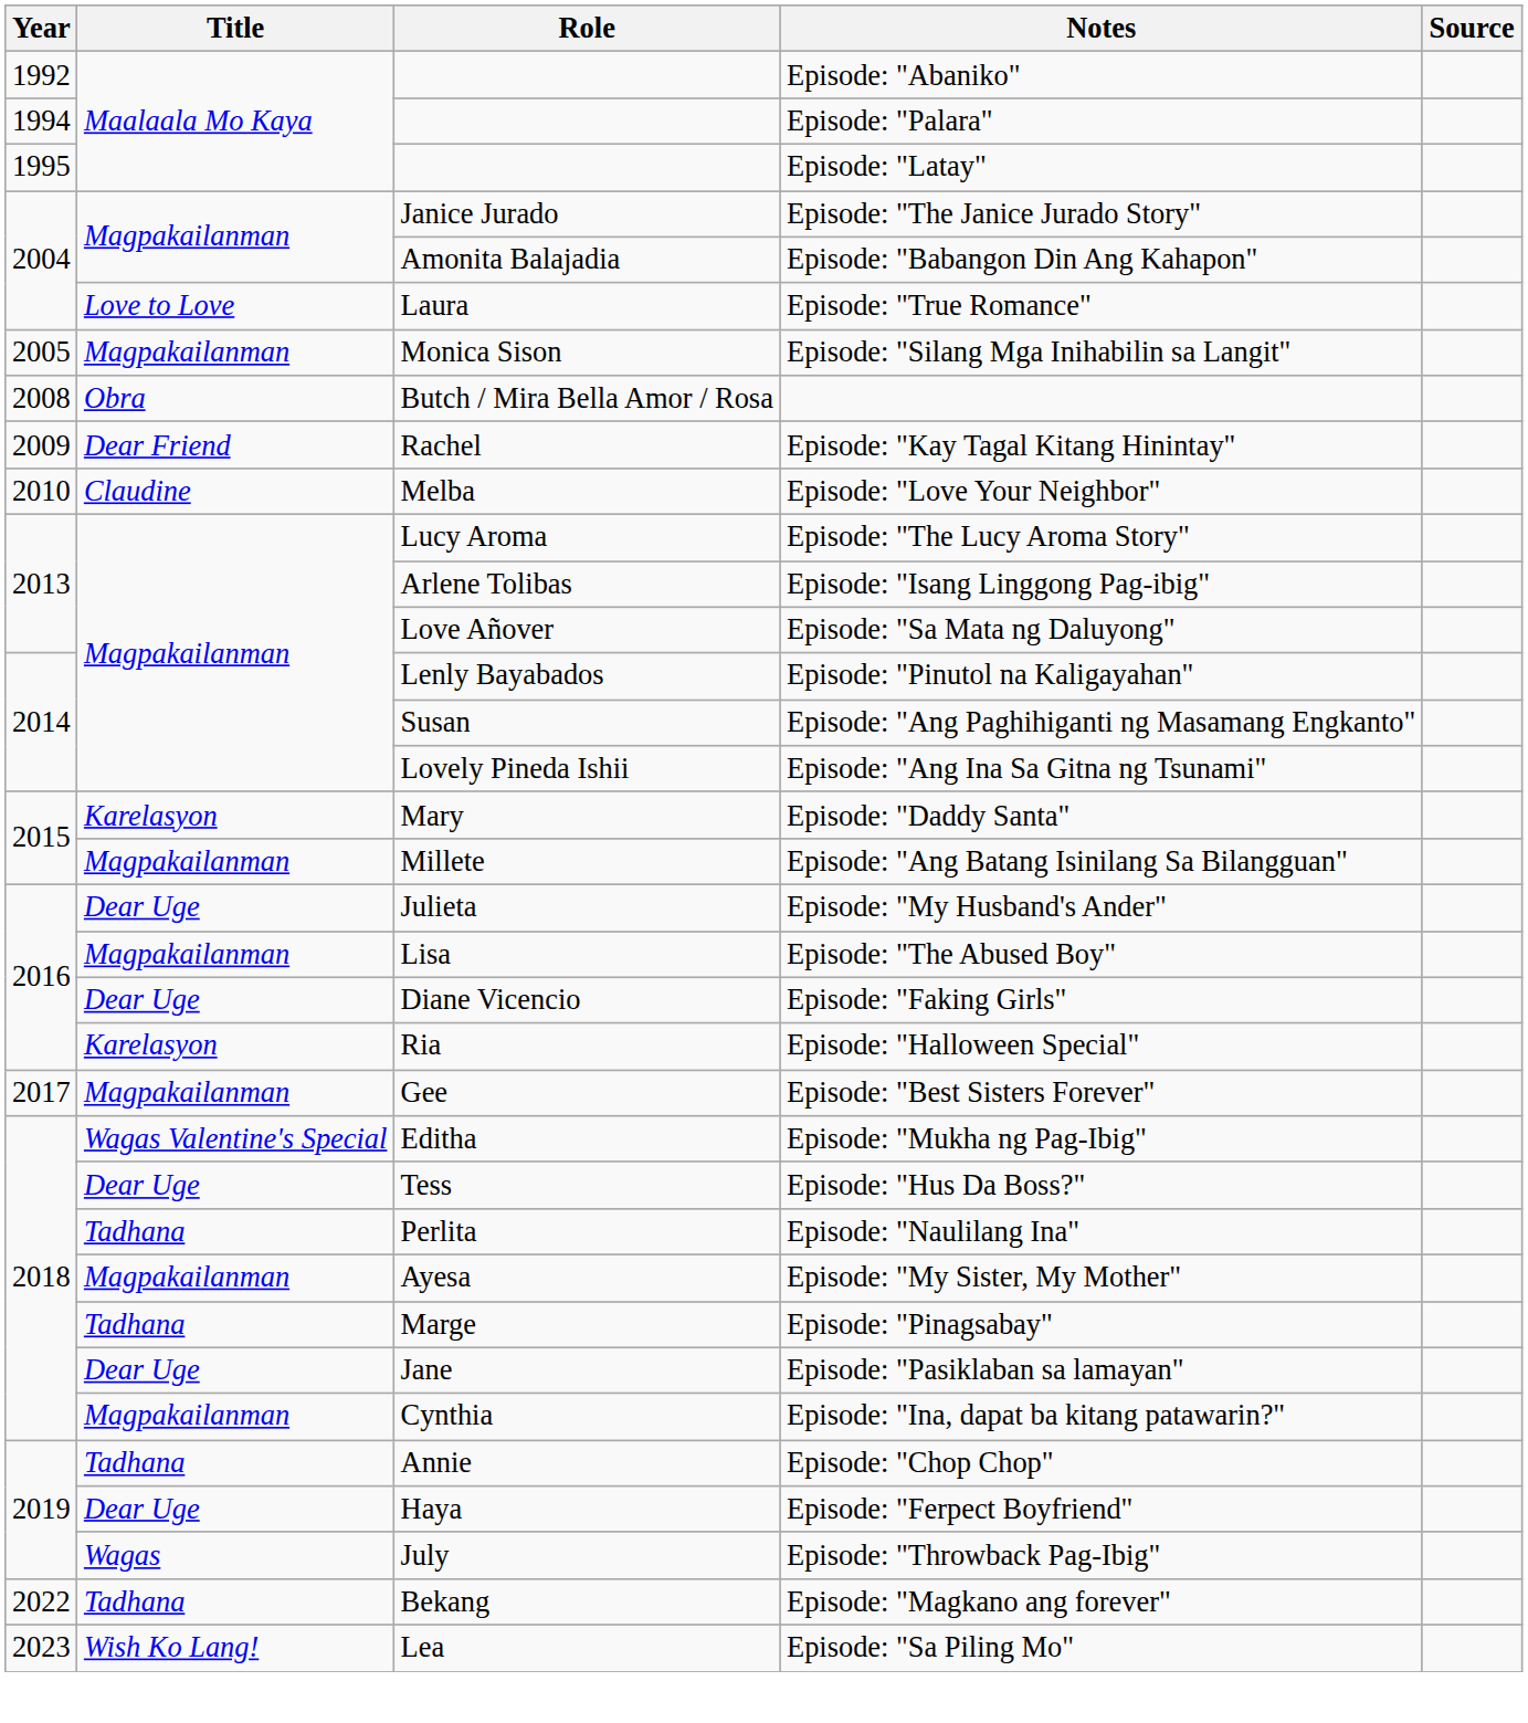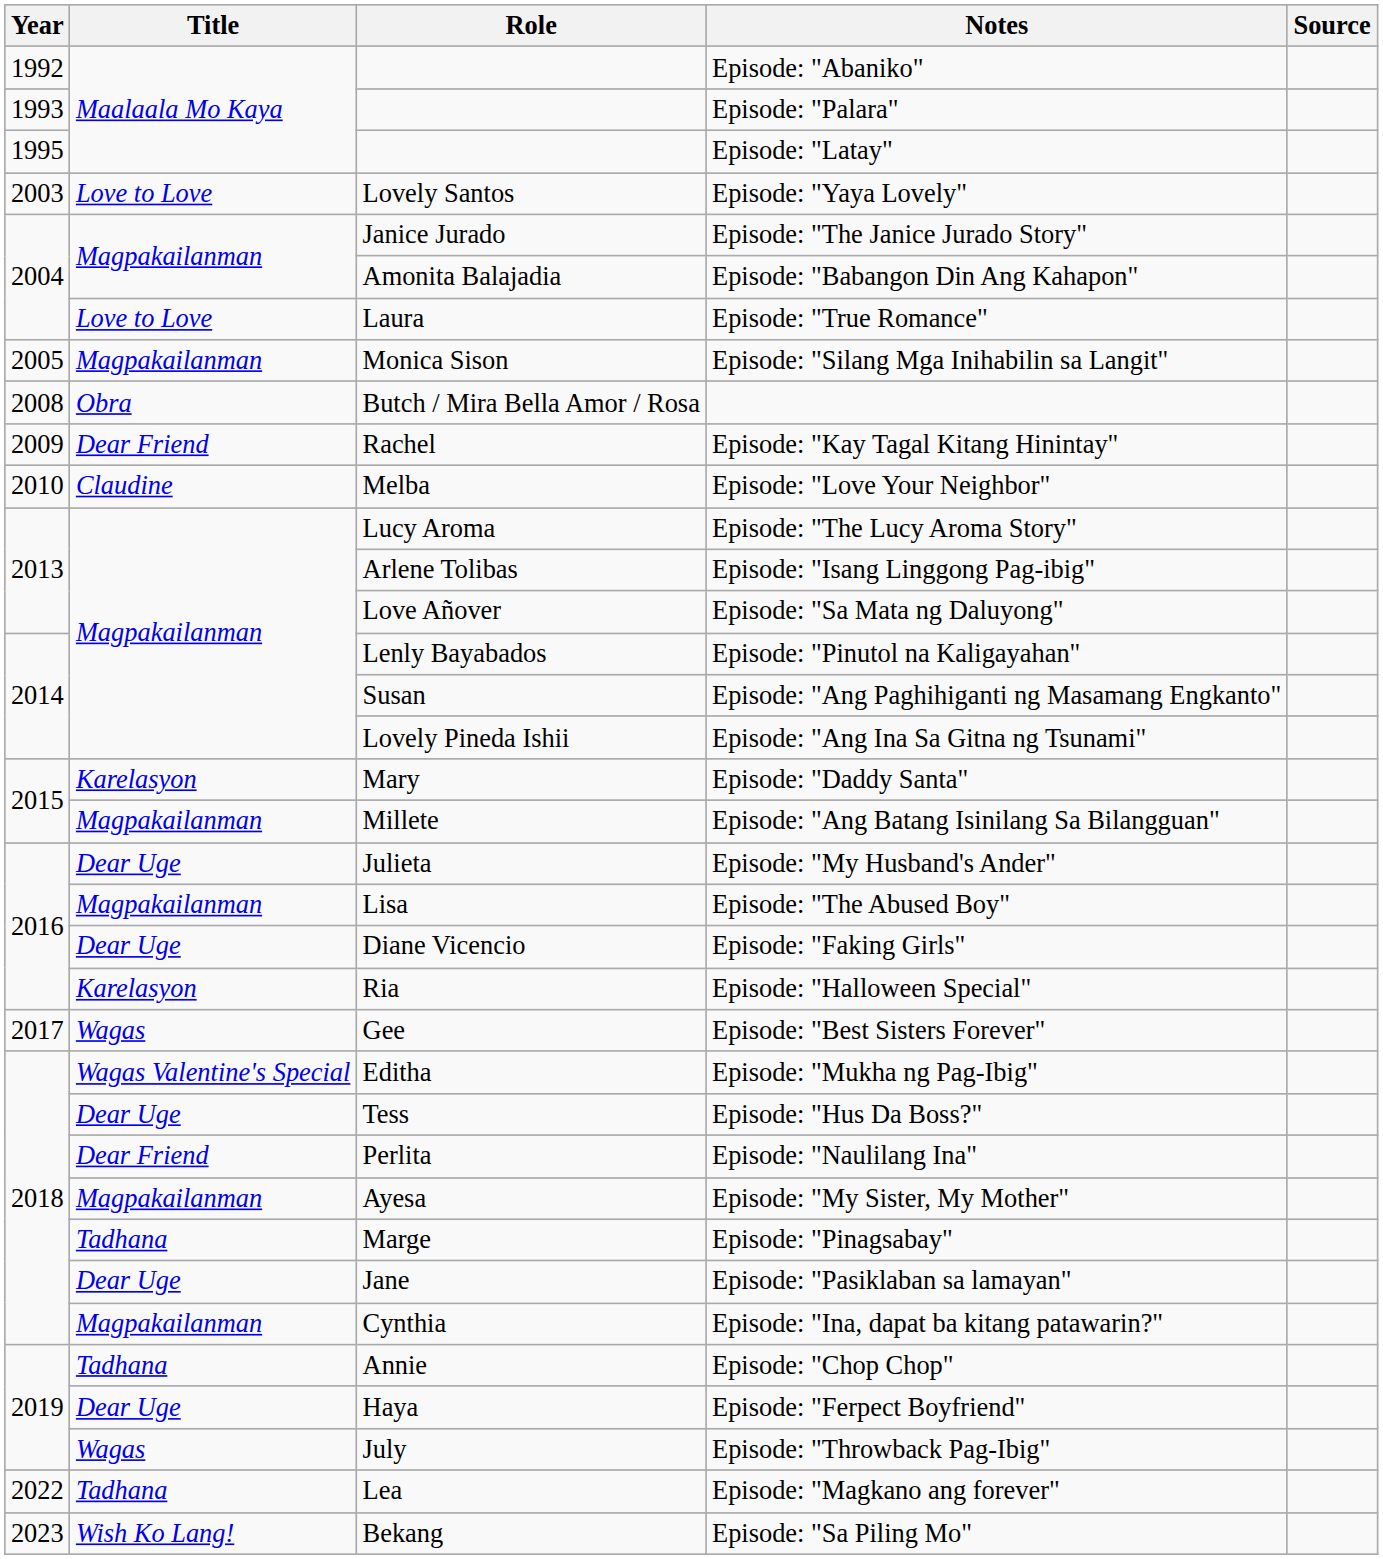Episode: "Palara" | Year: 1994 -> 1993
+ row: 2003 | Love to Love | Lovely Santos | Episode: "Yaya Lovely"
Episode: "Best Sisters Forever" | Title: Magpakailanman -> Wagas
Episode: "Naulilang Ina" | Title: Tadhana -> Dear Friend
Episode: "Magkano ang forever" | Role: Bekang -> Lea
Episode: "Sa Piling Mo" | Role: Lea -> Bekang
